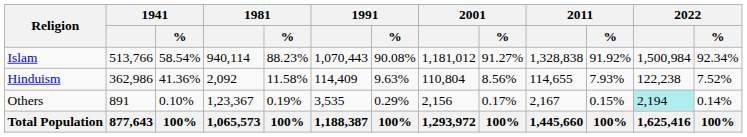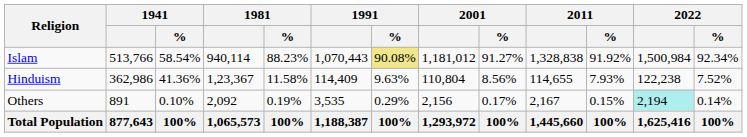Islam | 1991 / %: no background -> khaki background
Hinduism | 1981: 2,092 -> 1,23,367
Others | 1981: 1,23,367 -> 2,092
